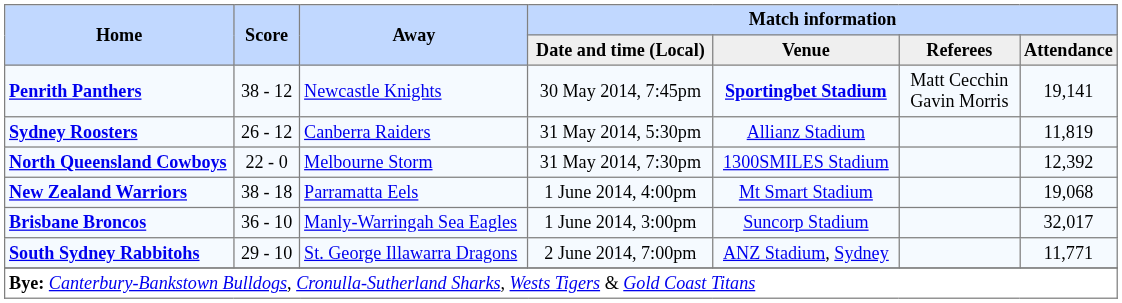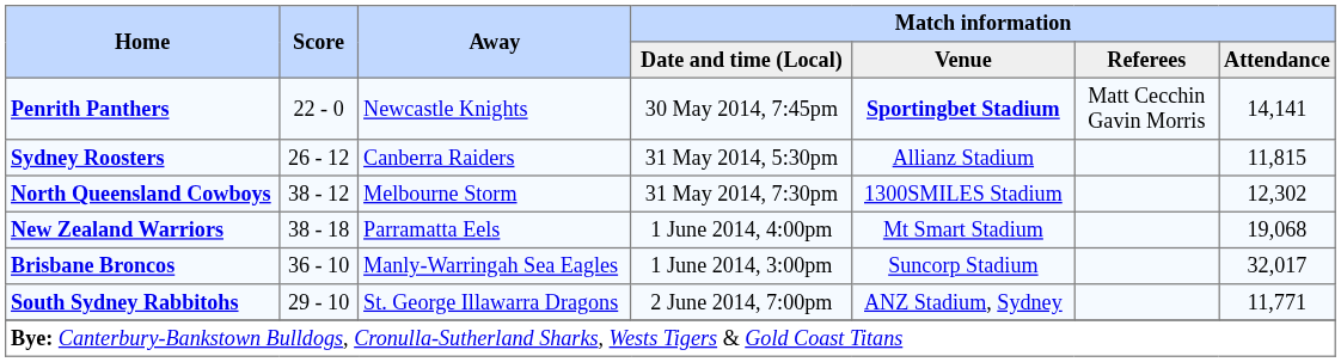Penrith Panthers | Score: 38 - 12 -> 22 - 0
Penrith Panthers | Match information / Attendance: 19,141 -> 14,141
Sydney Roosters | Match information / Attendance: 11,819 -> 11,815
North Queensland Cowboys | Score: 22 - 0 -> 38 - 12
North Queensland Cowboys | Match information / Attendance: 12,392 -> 12,302
